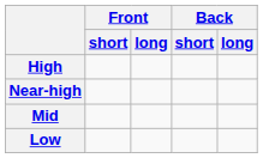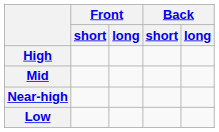rows swapped: Near-high <-> Mid
